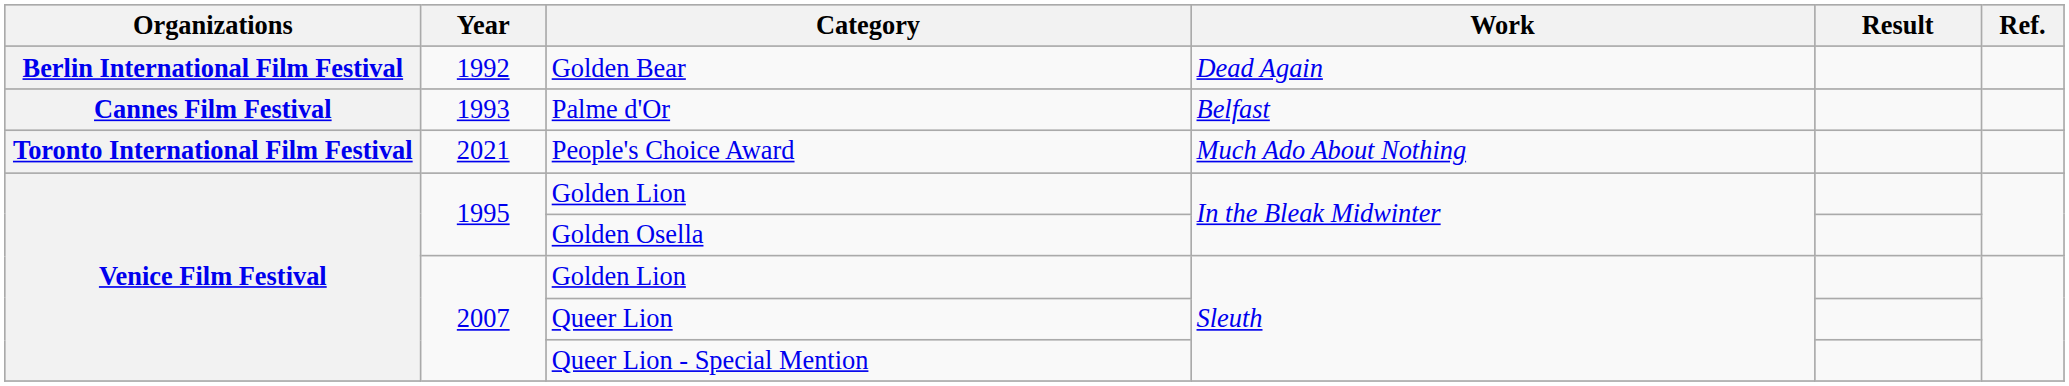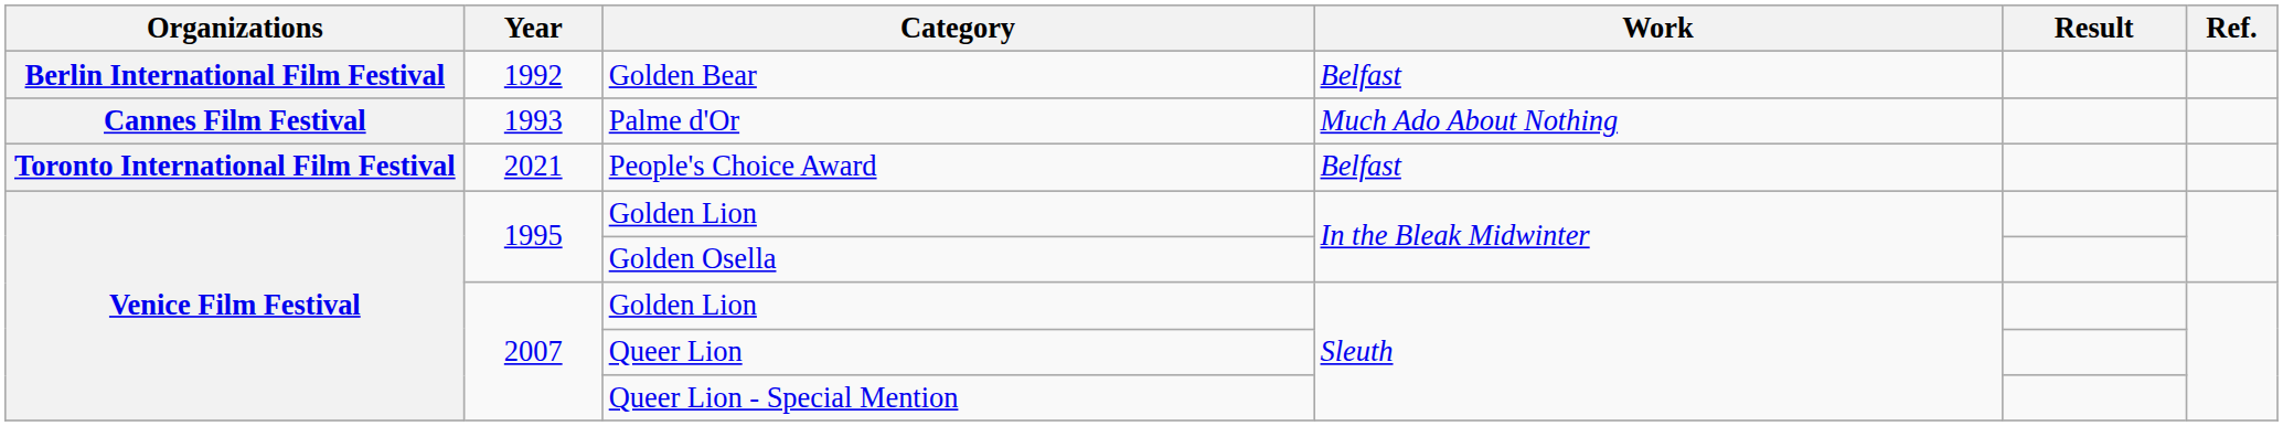Golden Bear | Work: Dead Again -> Belfast
Palme d'Or | Work: Belfast -> Much Ado About Nothing
People's Choice Award | Work: Much Ado About Nothing -> Belfast
